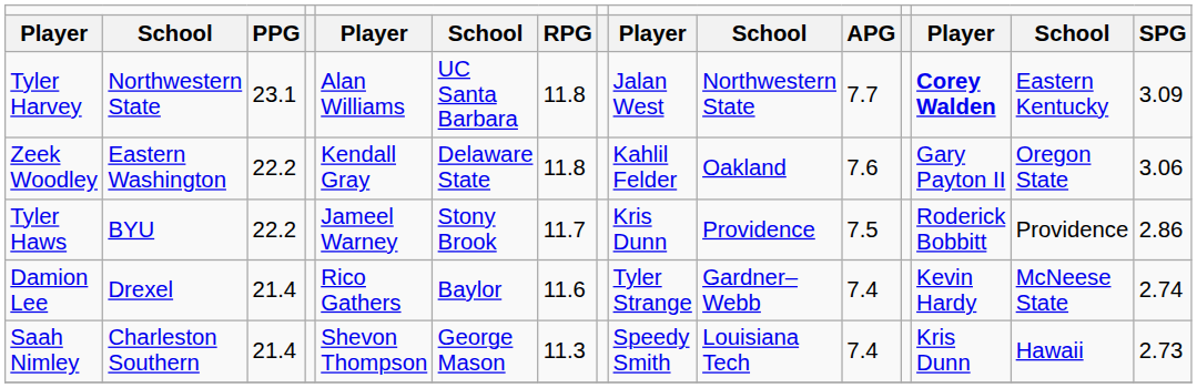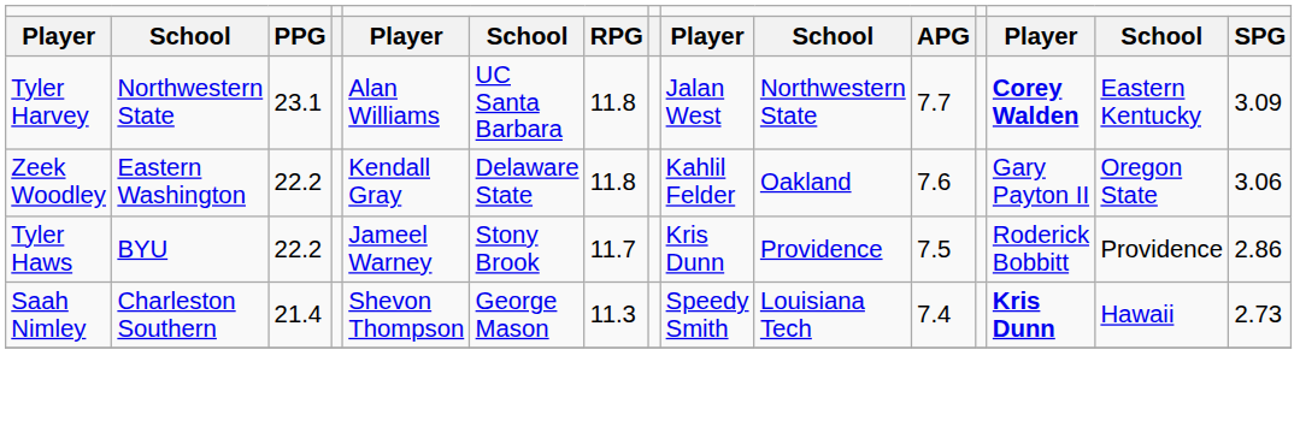- row: Damion Lee | Drexel | 21.4 | Rico Gathers | Baylor | 11.6 | Tyler Strange | Gardner–Webb | 7.4 | Kevin Hardy | McNeese State | 2.74
Saah Nimley | column 13: normal -> bold
